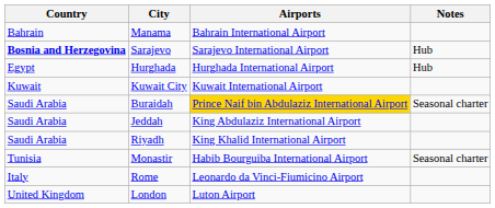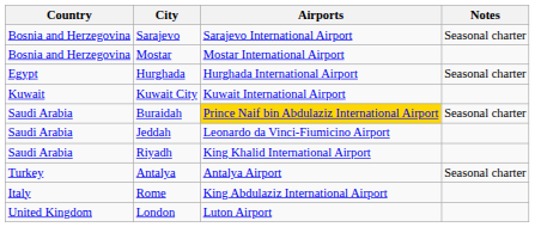- row: Bahrain | Manama | Bahrain International Airport
Sarajevo | Country: bold -> normal
Sarajevo | Notes: Hub -> Seasonal charter
+ row: Bosnia and Herzegovina | Mostar | Mostar International Airport
Hurghada | Notes: Hub -> Seasonal charter
Jeddah | Airports: King Abdulaziz International Airport -> Leonardo da Vinci-Fiumicino Airport
- row: Tunisia | Monastir | Habib Bourguiba International Airport | Seasonal charter
+ row: Turkey | Antalya | Antalya Airport | Seasonal charter
Rome | Airports: Leonardo da Vinci-Fiumicino Airport -> King Abdulaziz International Airport
